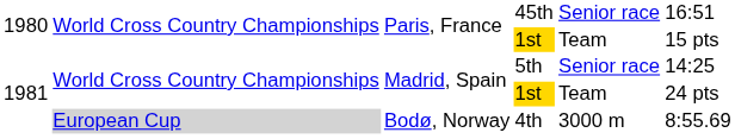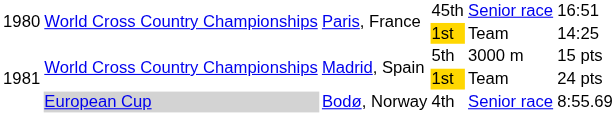Paris, France / 1st | column 6: 15 pts -> 14:25
Madrid, Spain / 5th | column 5: Senior race -> 3000 m
Madrid, Spain / 5th | column 6: 14:25 -> 15 pts
Bodø, Norway | column 5: 3000 m -> Senior race
